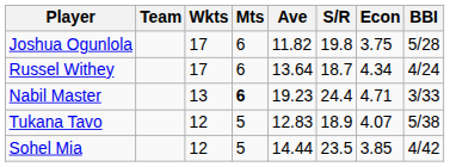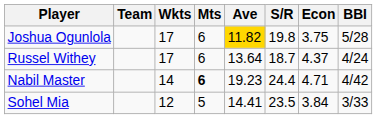Joshua Ogunlola | Ave: no background -> gold background
Russel Withey | Econ: 4.34 -> 4.37
Nabil Master | Wkts: 13 -> 14
Nabil Master | BBI: 3/33 -> 4/42
- row: Tukana Tavo | 12 | 5 | 12.83 | 18.9 | 4.07 | 5/38
Sohel Mia | Ave: 14.44 -> 14.41
Sohel Mia | Econ: 3.85 -> 3.84
Sohel Mia | BBI: 4/42 -> 3/33
